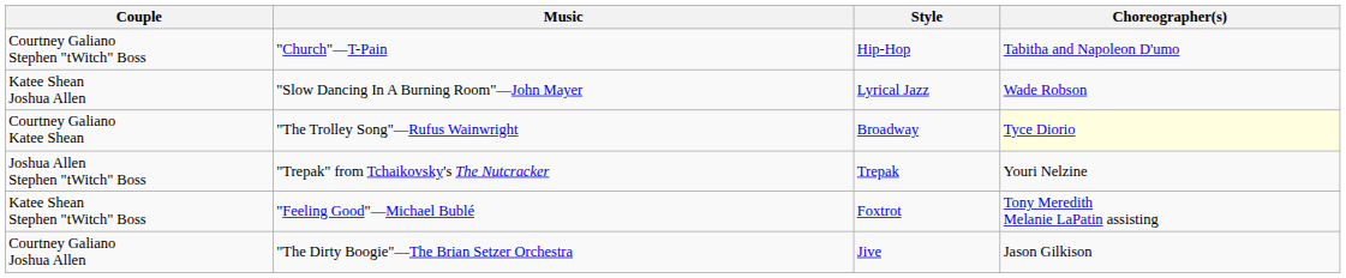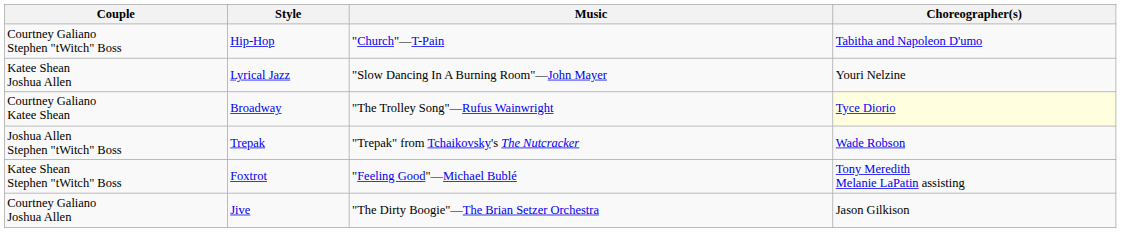columns swapped: Style <-> Music
Katee Shean Joshua Allen | Choreographer(s): Wade Robson -> Youri Nelzine
Joshua Allen Stephen "tWitch" Boss | Choreographer(s): Youri Nelzine -> Wade Robson
